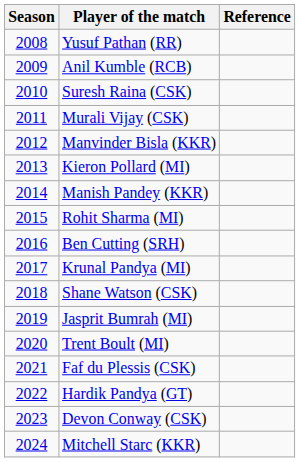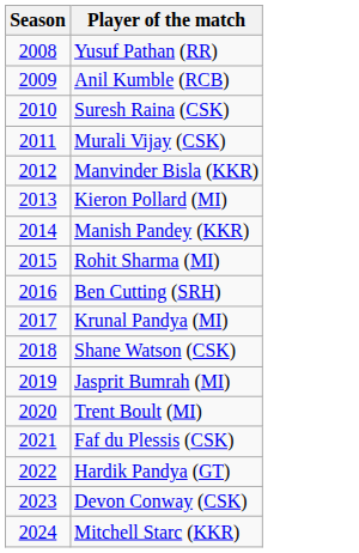- column: Reference
